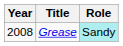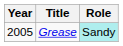Grease | Year: 2008 -> 2005
